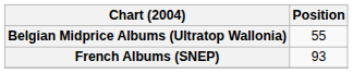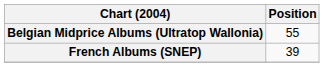French Albums (SNEP) | Position: 93 -> 39
